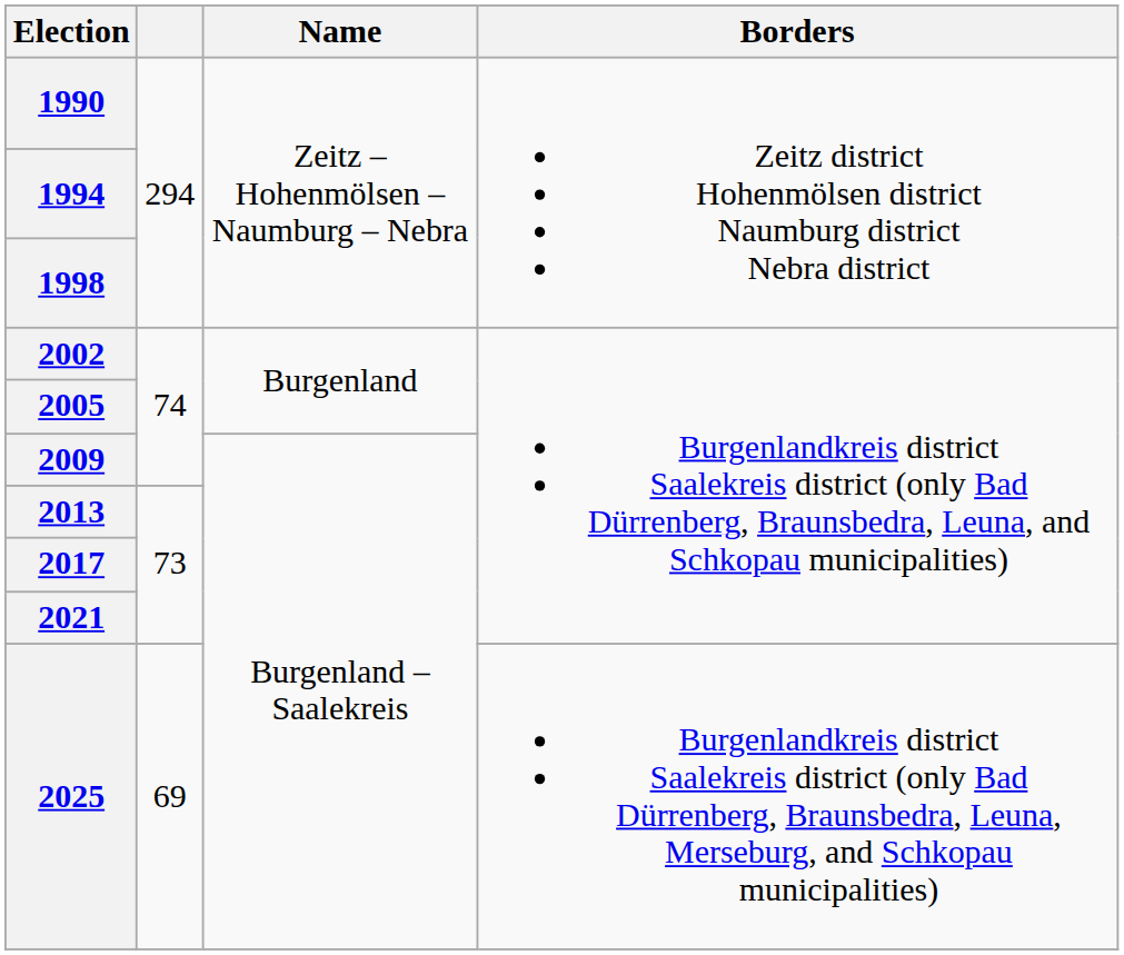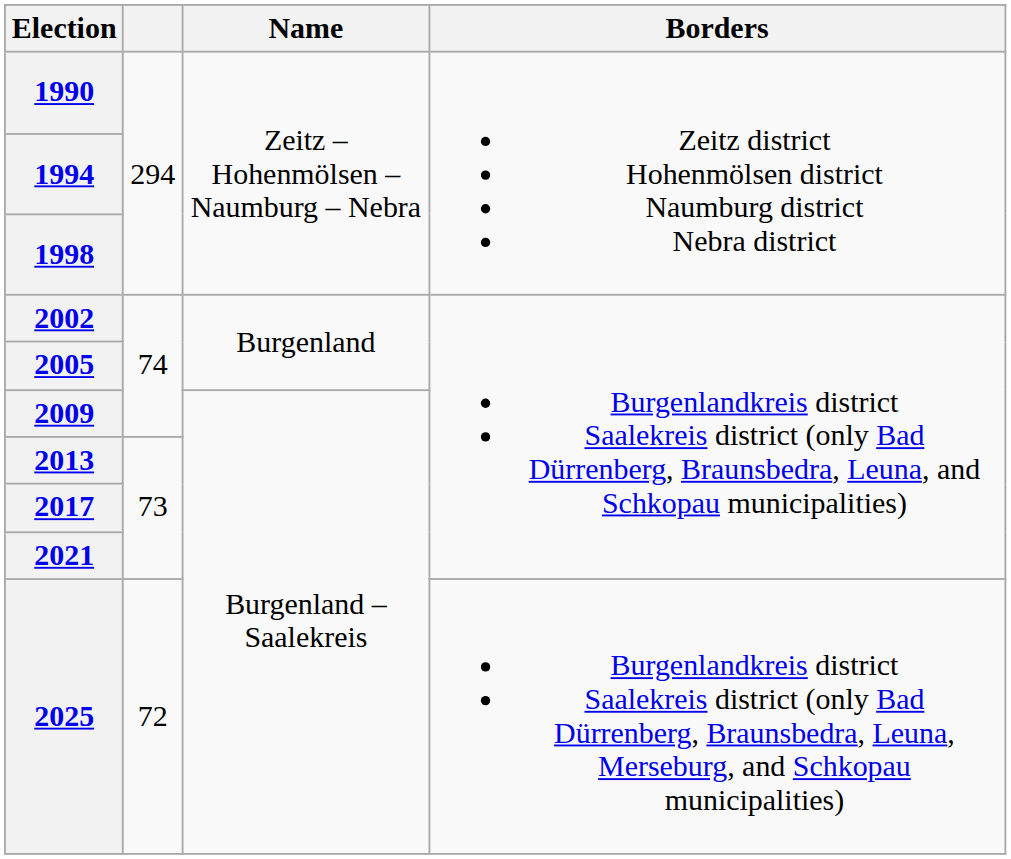2025 | column 2: 69 -> 72
